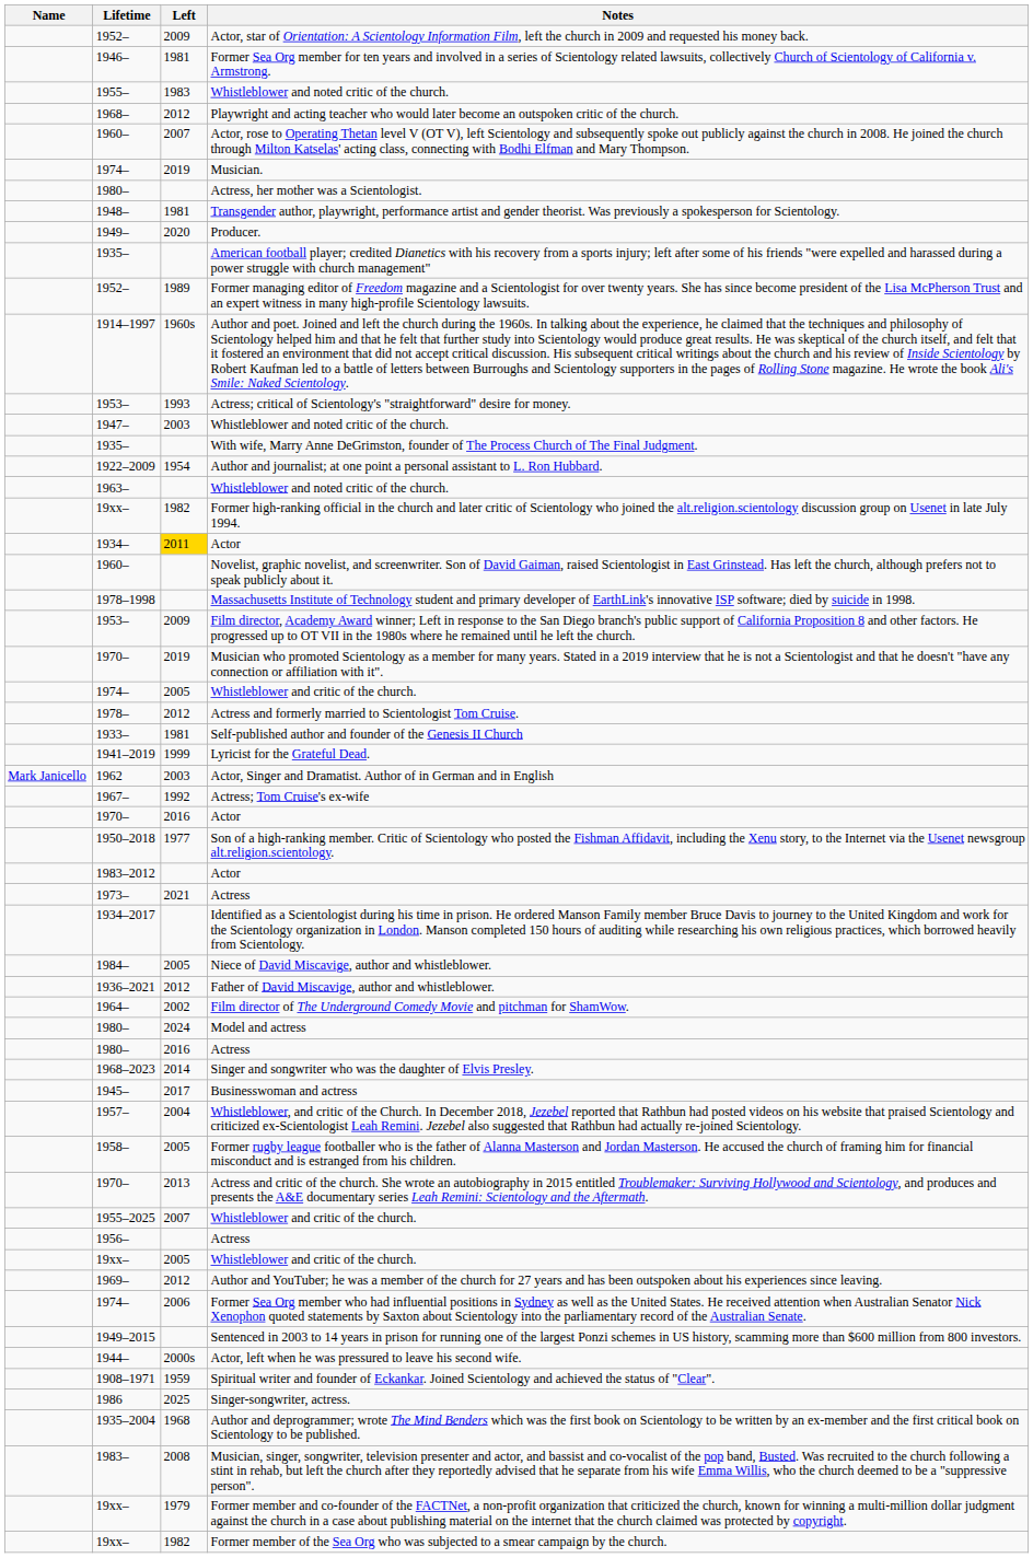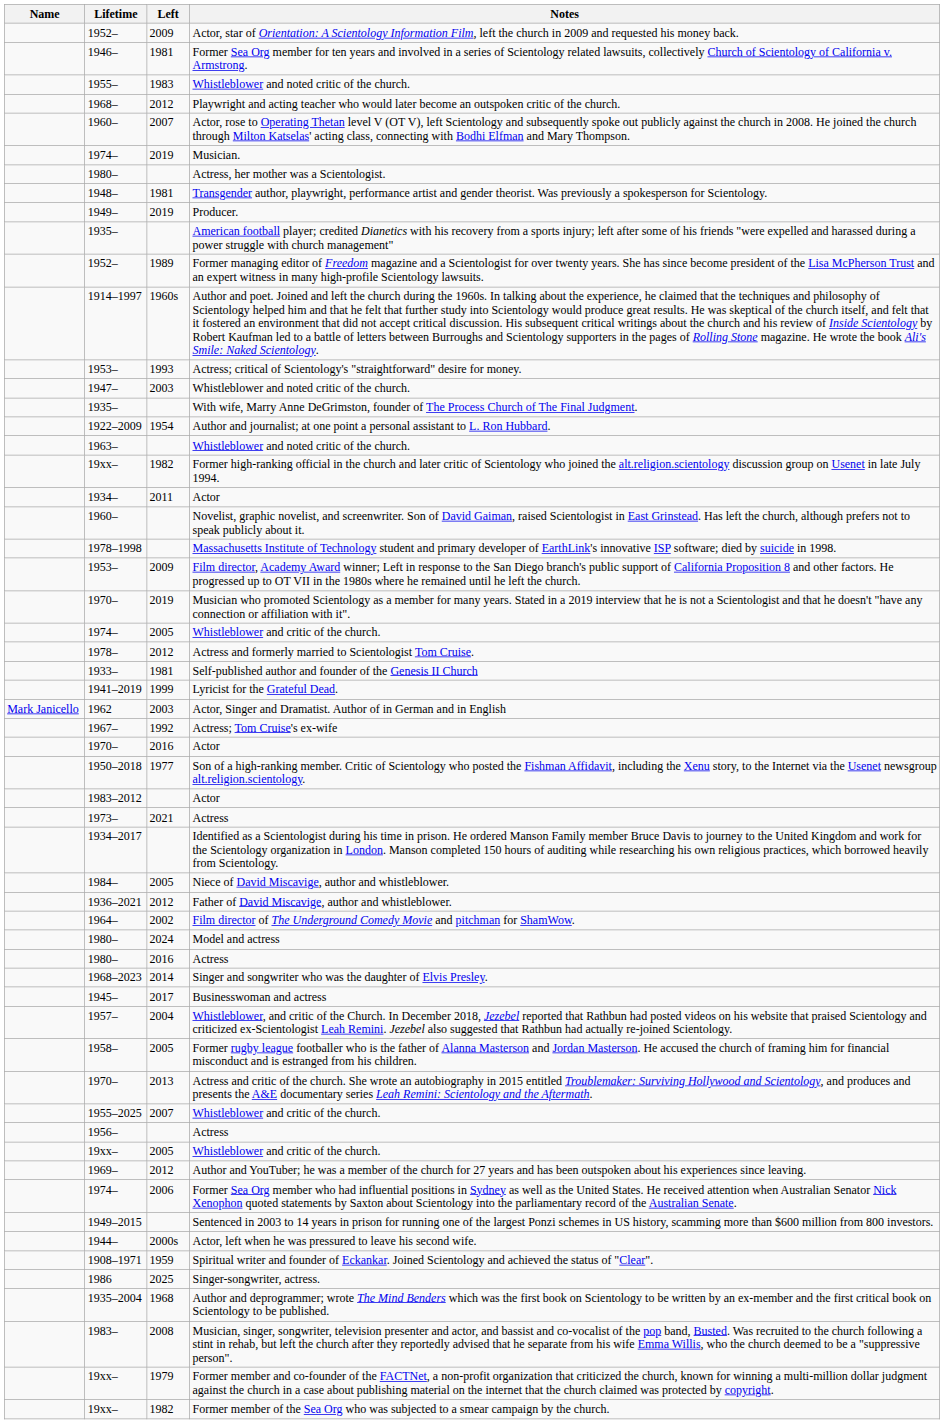Producer. | Left: 2020 -> 2019
1934– / Actor | Left: gold background -> no background
